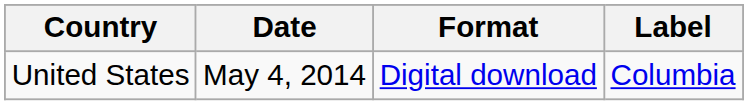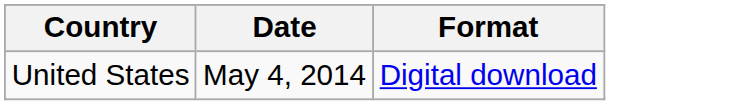- column: Label | Columbia
